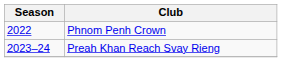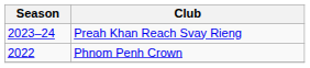rows swapped: Phnom Penh Crown <-> Preah Khan Reach Svay Rieng
